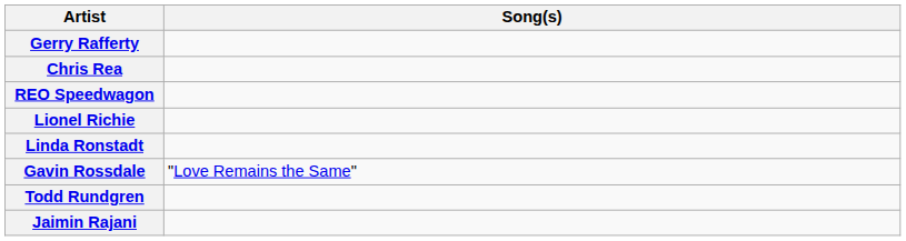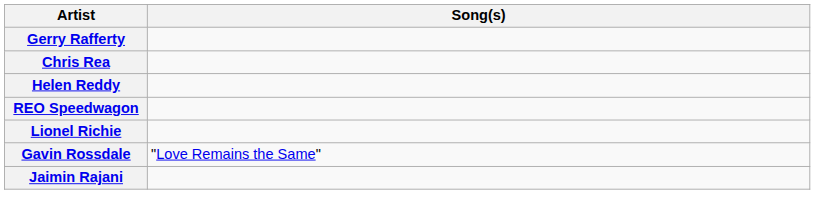+ row: Helen Reddy
- row: Linda Ronstadt
- row: Todd Rundgren
